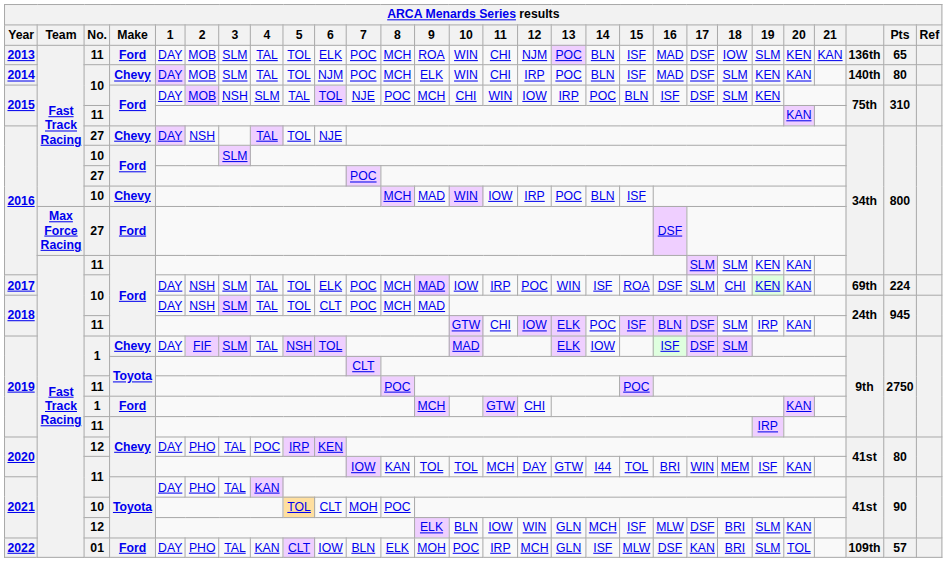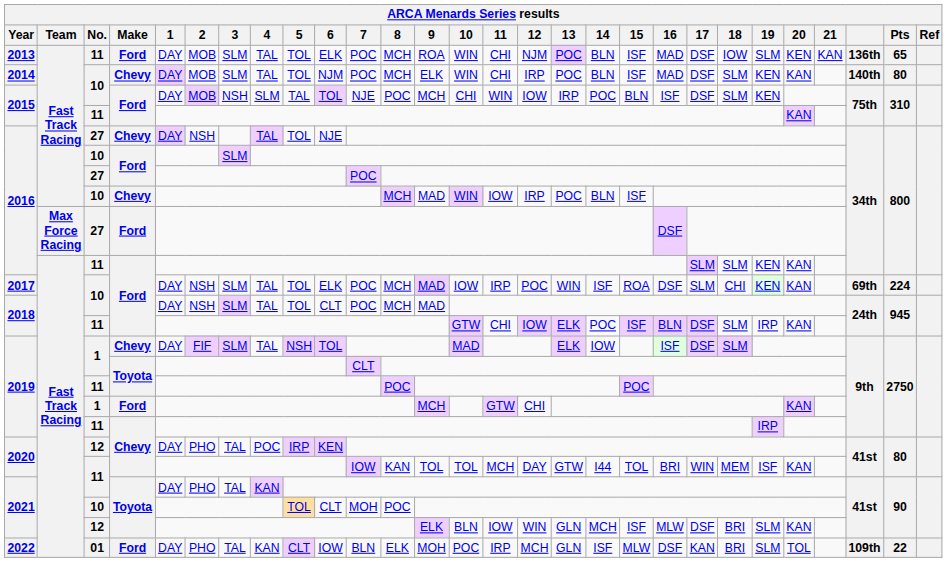2022 | ARCA Menards Series results / Pts: 57 -> 22
